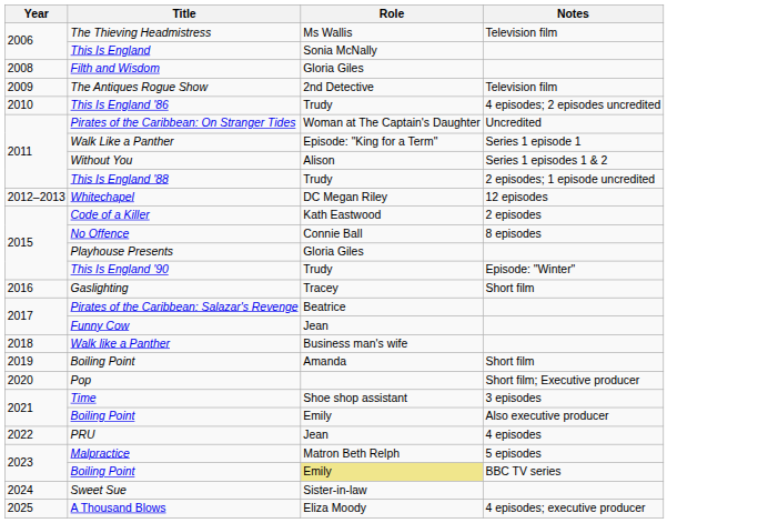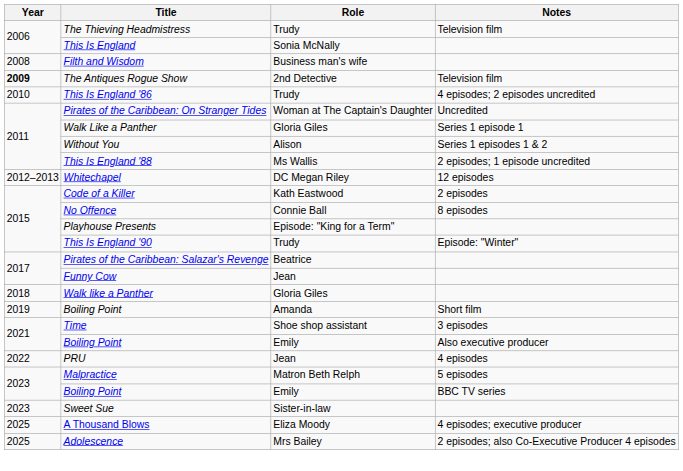The Thieving Headmistress | Role: Ms Wallis -> Trudy
Filth and Wisdom | Role: Gloria Giles -> Business man's wife
The Antiques Rogue Show | Year: normal -> bold
Walk Like a Panther | Role: Episode: "King for a Term" -> Gloria Giles
This Is England '88 | Role: Trudy -> Ms Wallis
Playhouse Presents | Role: Gloria Giles -> Episode: "King for a Term"
- row: 2016 | Gaslighting | Tracey | Short film
Walk like a Panther | Role: Business man's wife -> Gloria Giles
- row: 2020 | Pop | Short film; Executive producer
Boiling Point / BBC TV series | Role: khaki background -> no background
Sweet Sue | Year: 2024 -> 2023
+ row: 2025 | Adolescence | Mrs Bailey | 2 episodes; also Co-Executive Producer 4 episodes
